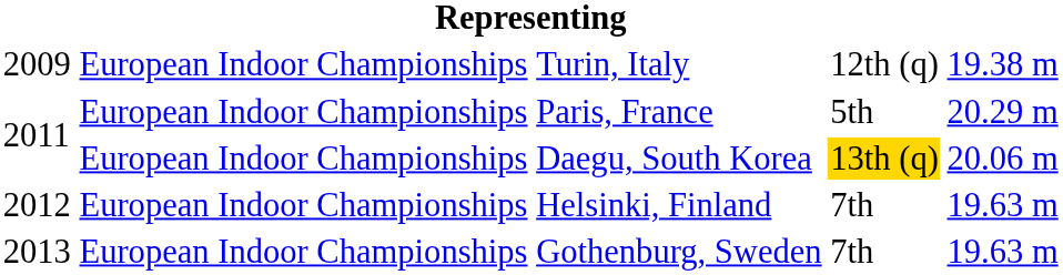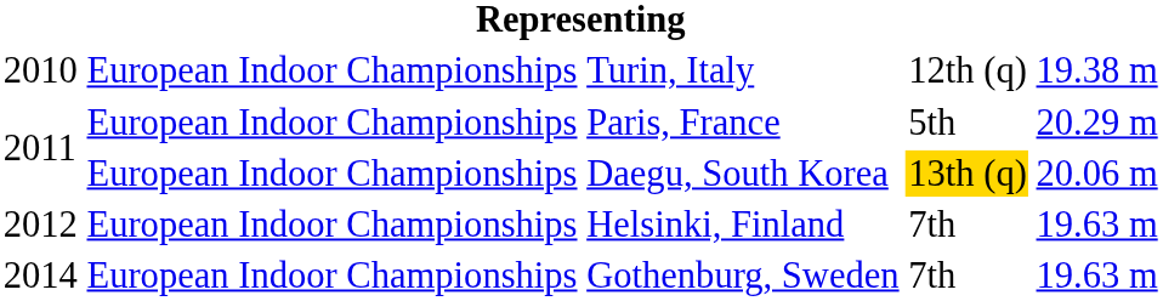Turin, Italy | column 1: 2009 -> 2010
Gothenburg, Sweden | column 1: 2013 -> 2014
